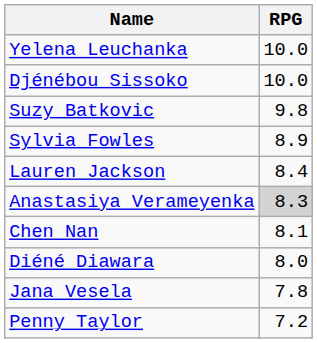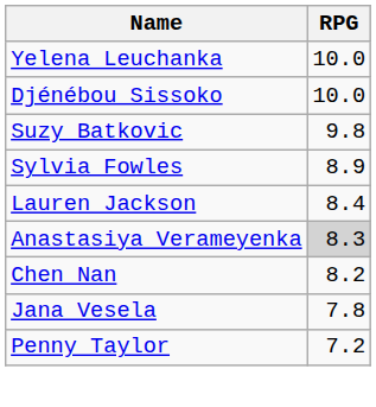Chen Nan | RPG: 8.1 -> 8.2
- row: Diéné Diawara | 8.0
